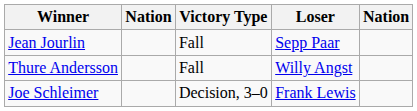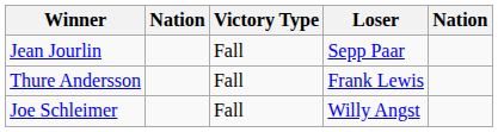Thure Andersson | Loser: Willy Angst -> Frank Lewis
Joe Schleimer | Victory Type: Decision, 3–0 -> Fall
Joe Schleimer | Loser: Frank Lewis -> Willy Angst
